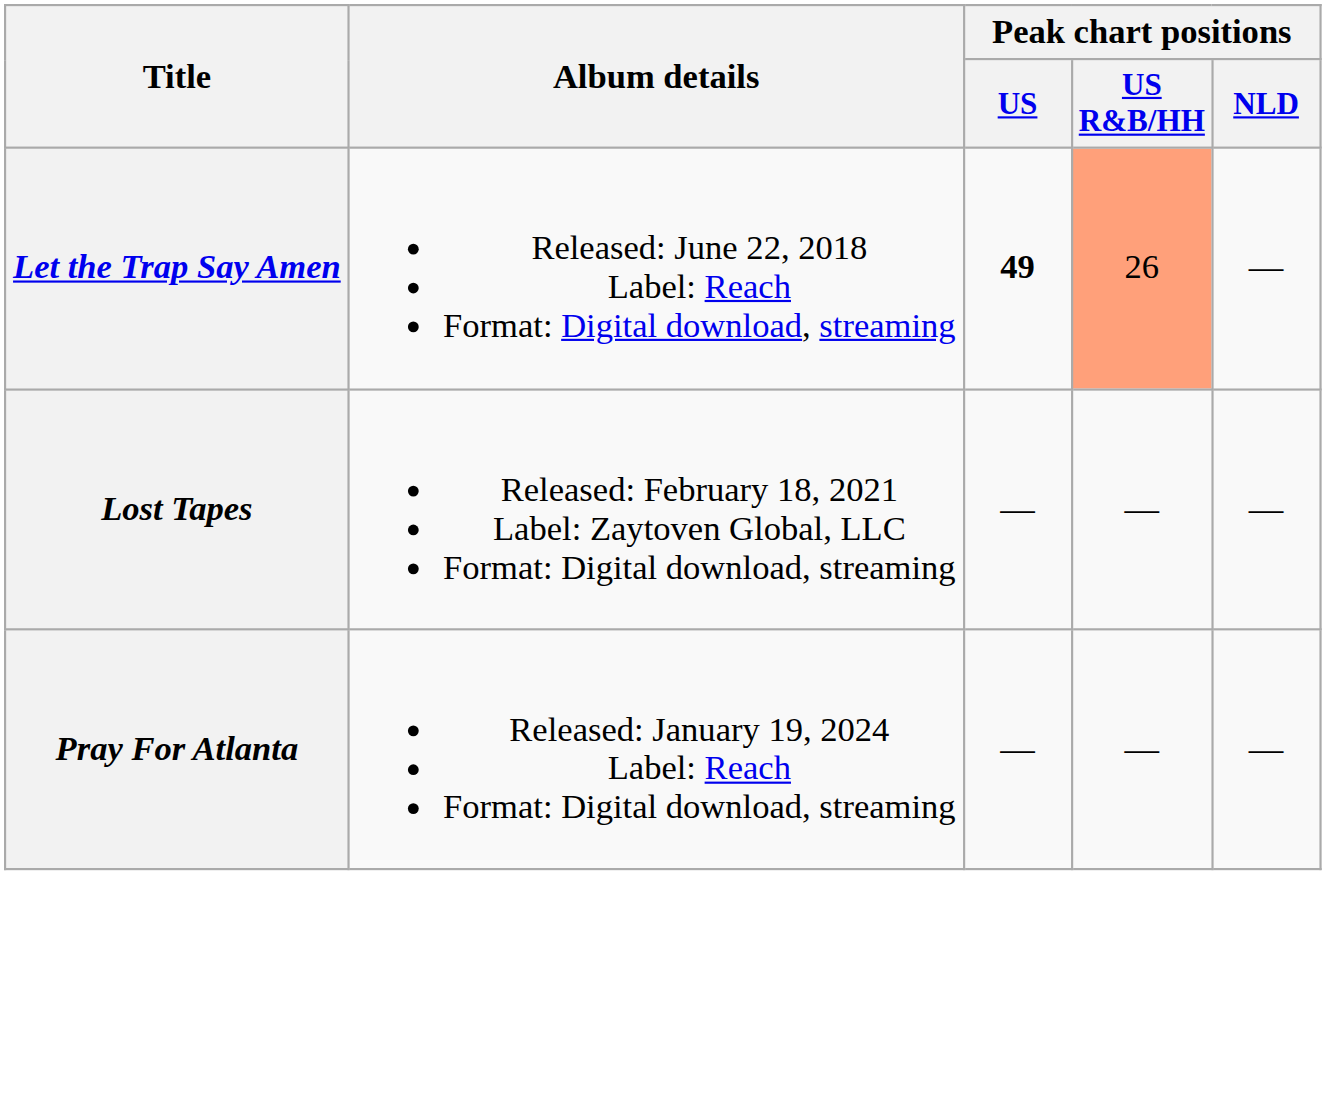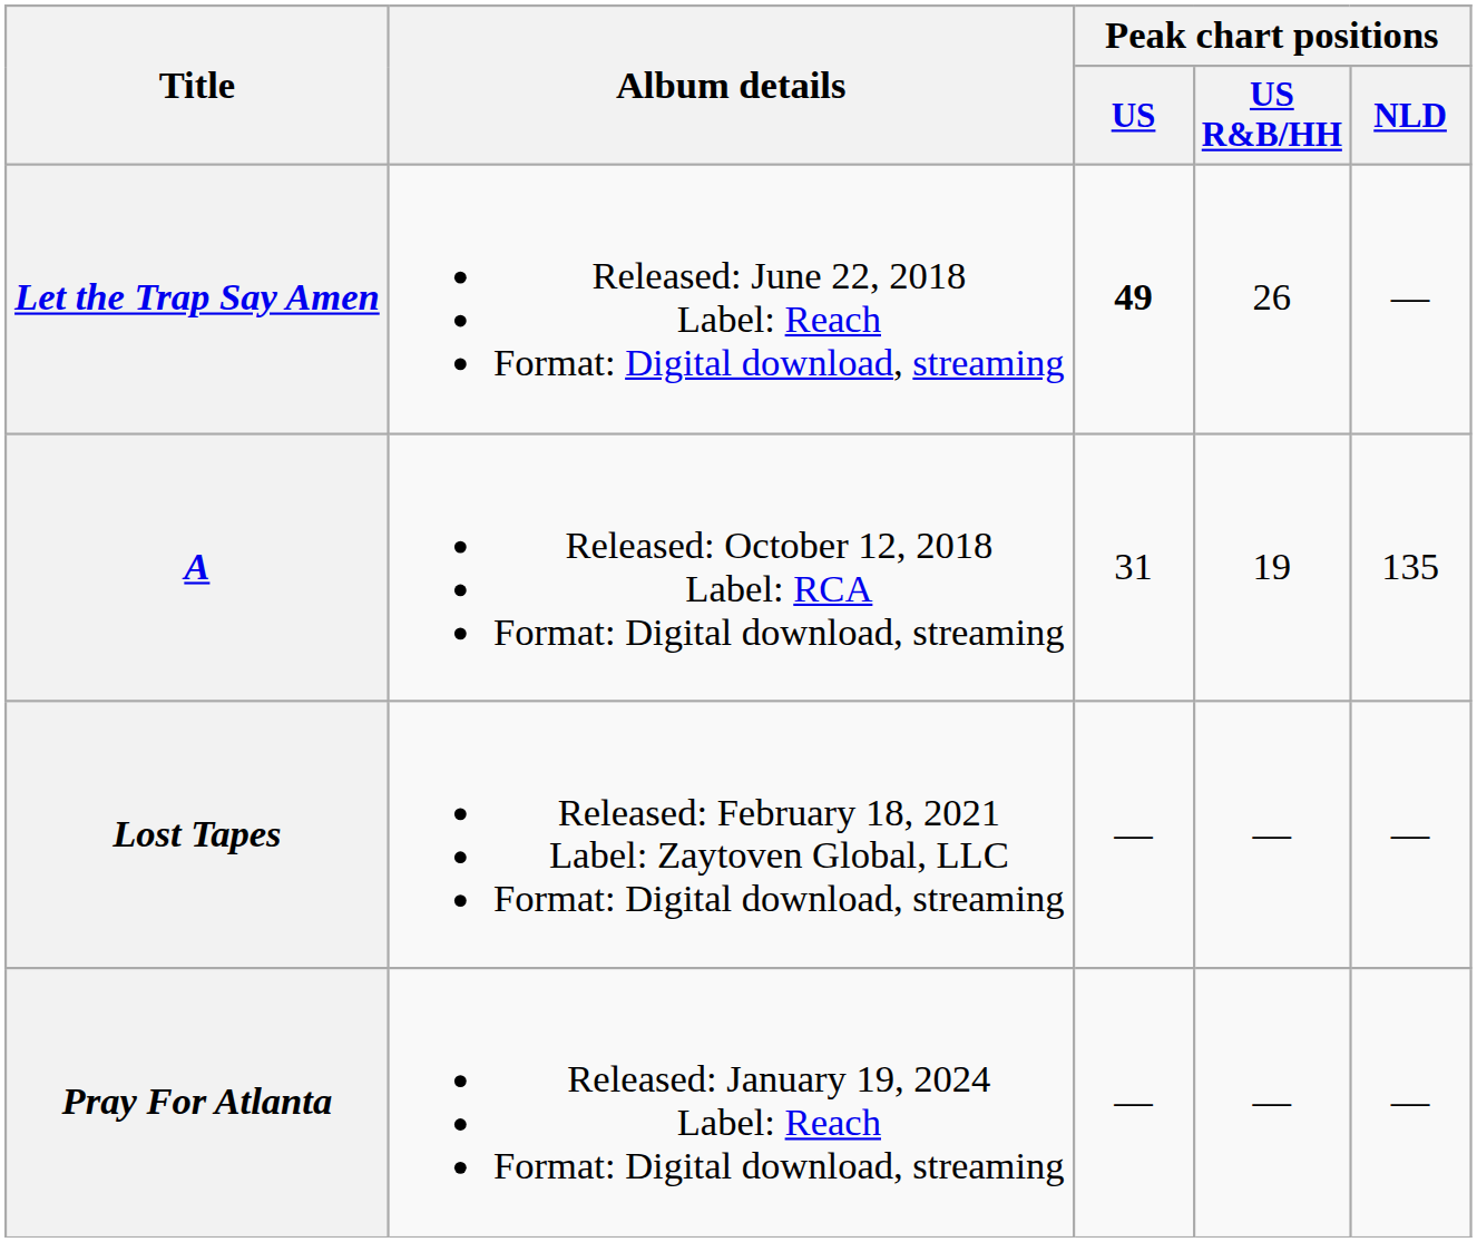Let the Trap Say Amen | Peak chart positions / US R&B/HH: lightsalmon background -> no background
+ row: A | Released: October 12, 2018 Label: RCA Format: Digital download, streaming | 31 | 19 | 135
